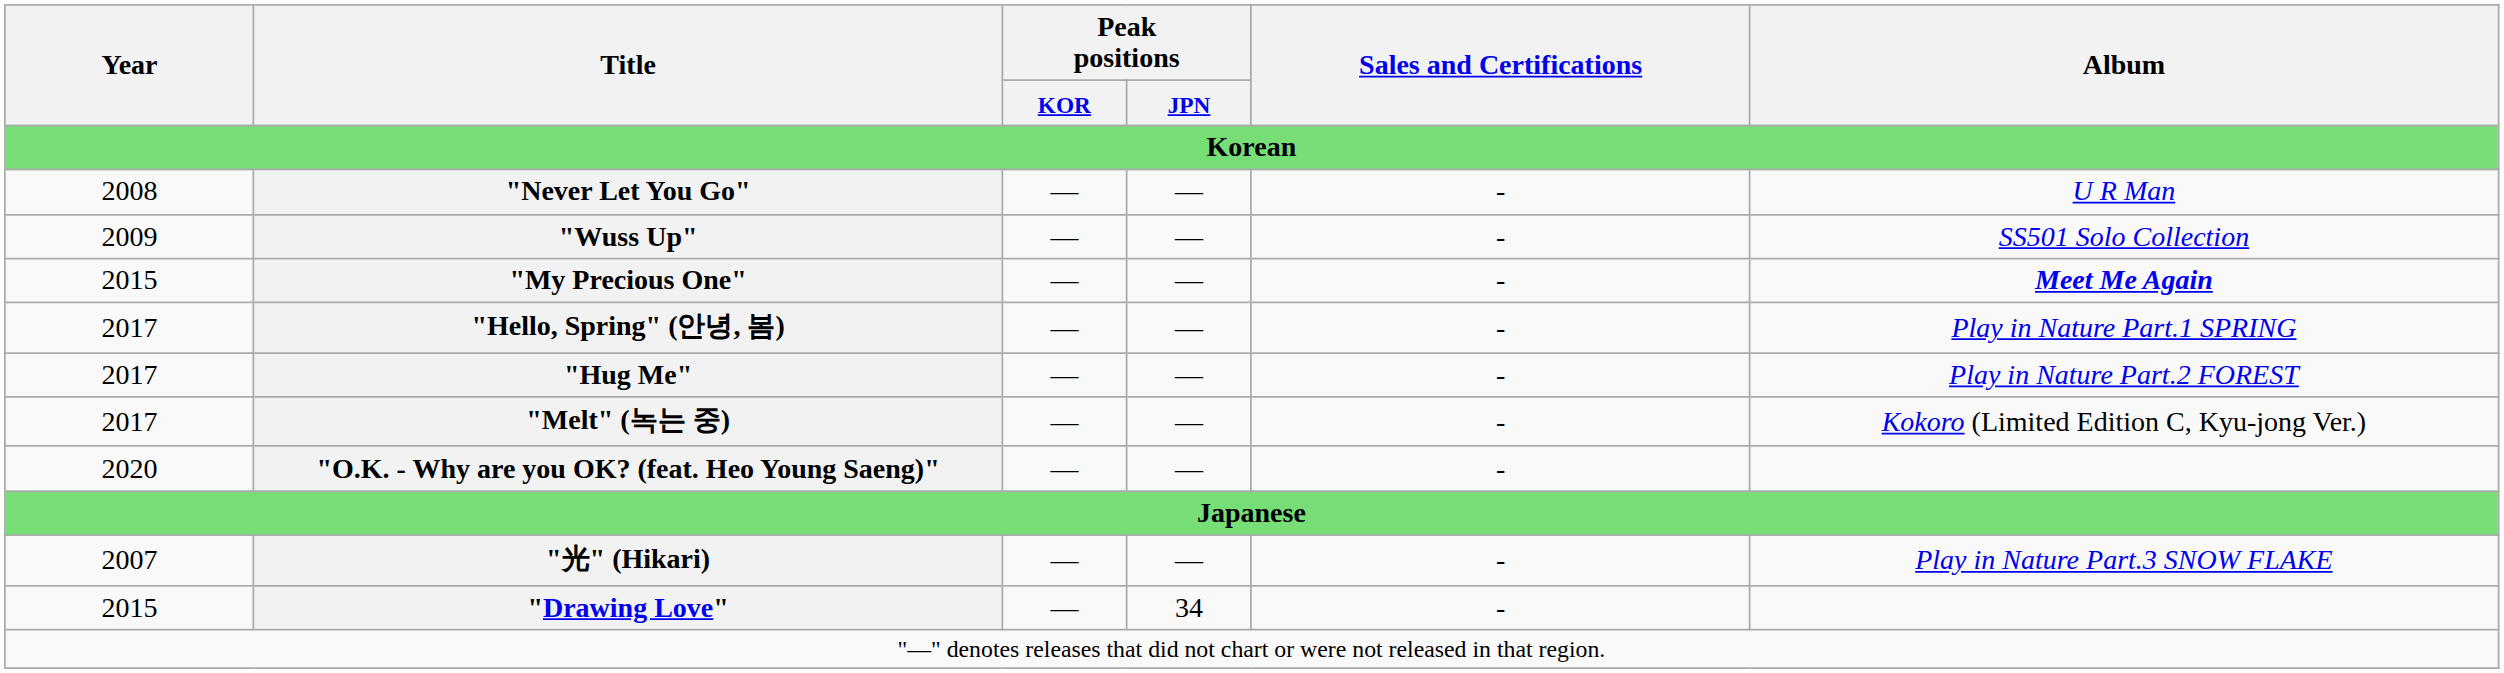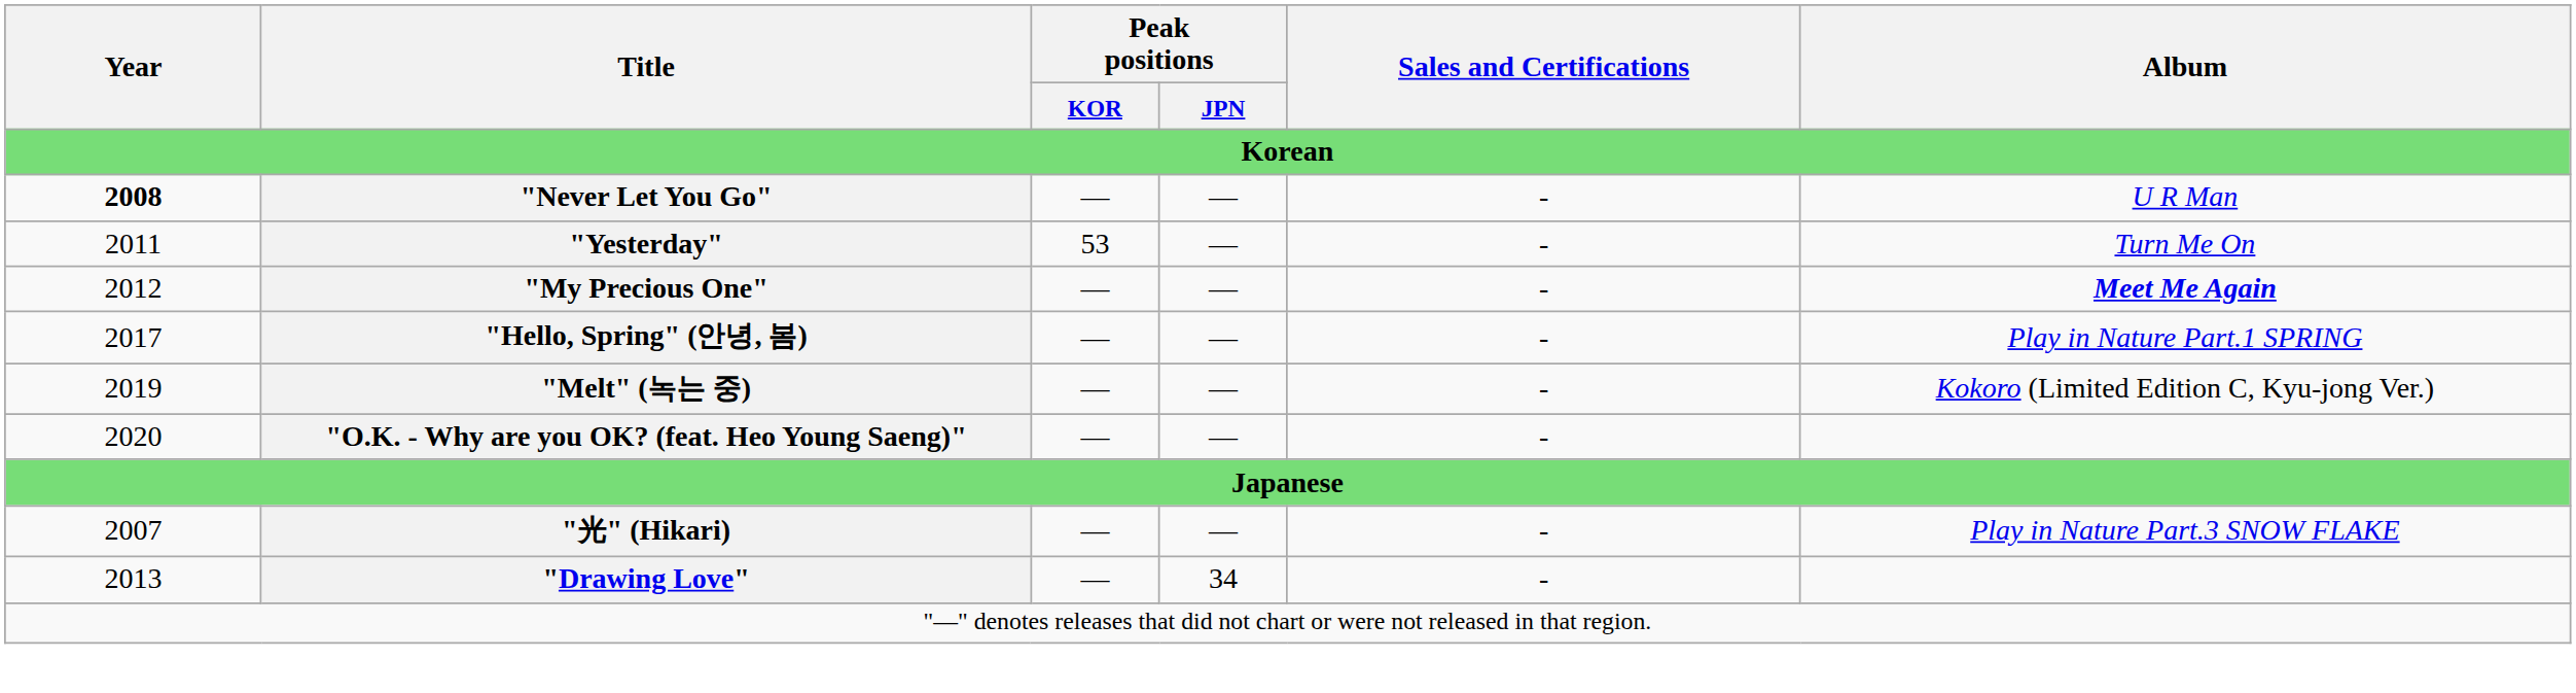"Never Let You Go" | Year: normal -> bold
- row: 2009 | "Wuss Up" | — | — | - | SS501 Solo Collection
+ row: 2011 | "Yesterday" | 53 | — | - | Turn Me On
"My Precious One" | Year: 2015 -> 2012
- row: 2017 | "Hug Me" | — | — | - | Play in Nature Part.2 FOREST
"Melt" (녹는 중) | Year: 2017 -> 2019
"Drawing Love" | Year: 2015 -> 2013
